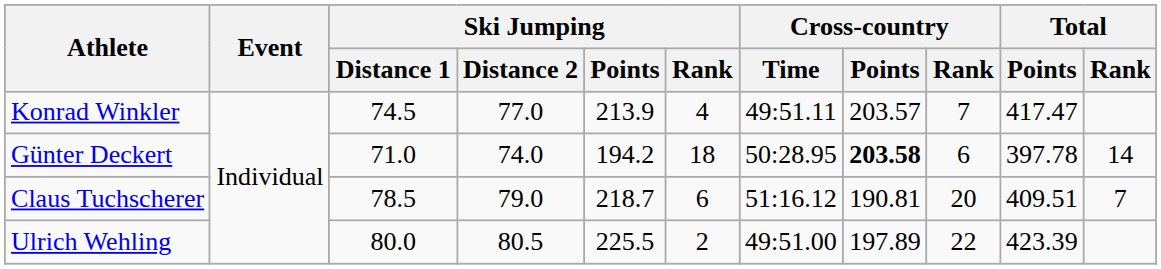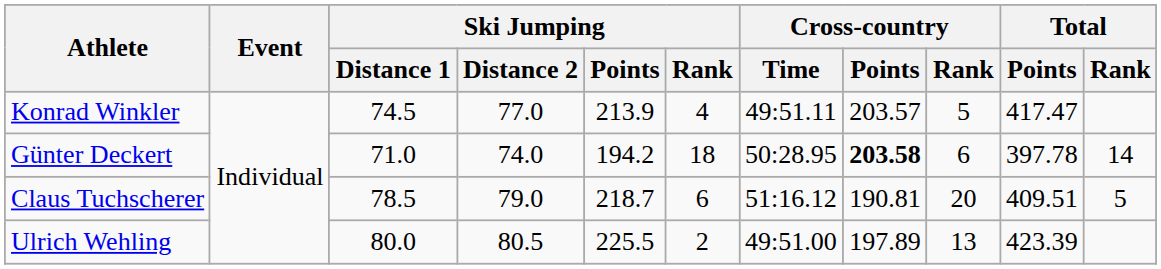Konrad Winkler | Cross-country / Rank: 7 -> 5
Claus Tuchscherer | Total / Rank: 7 -> 5
Ulrich Wehling | Cross-country / Rank: 22 -> 13
